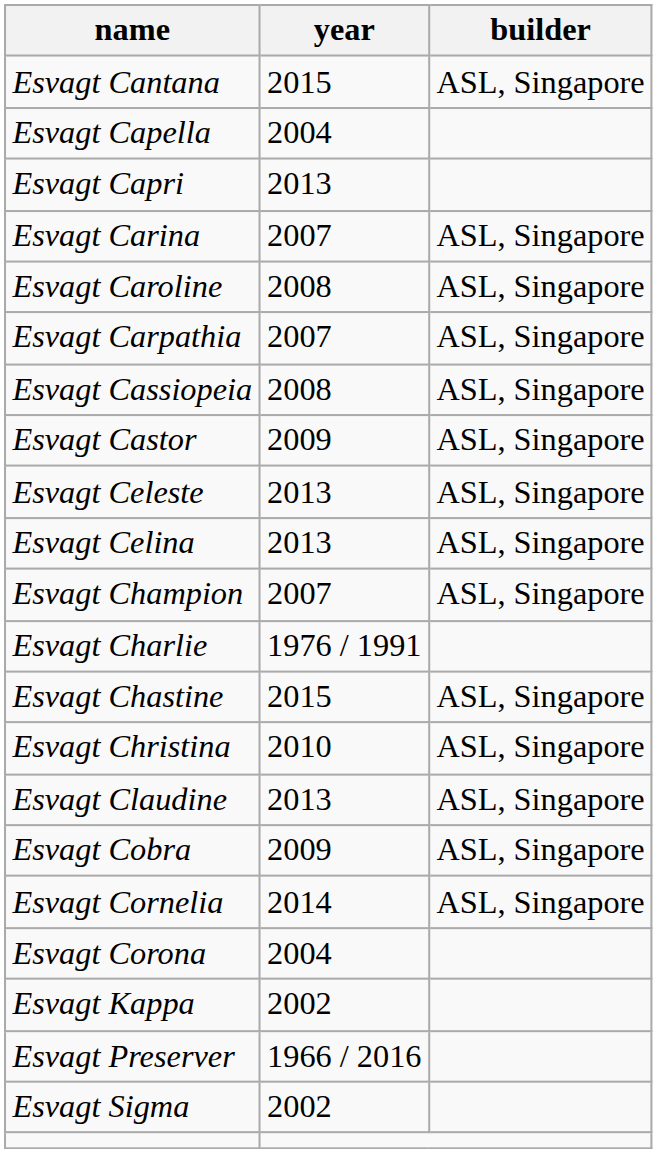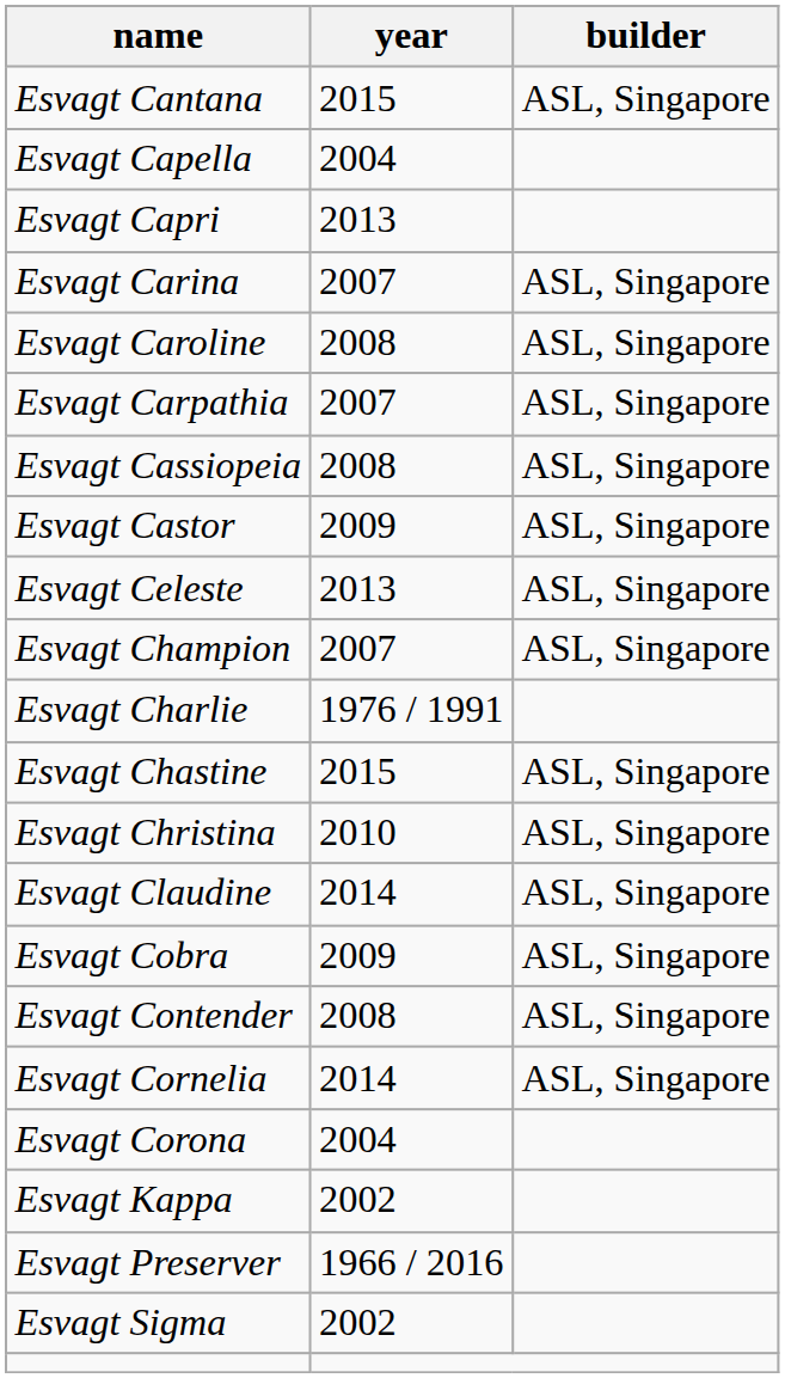- row: Esvagt Celina | 2013 | ASL, Singapore
Esvagt Claudine | year: 2013 -> 2014
+ row: Esvagt Contender | 2008 | ASL, Singapore
